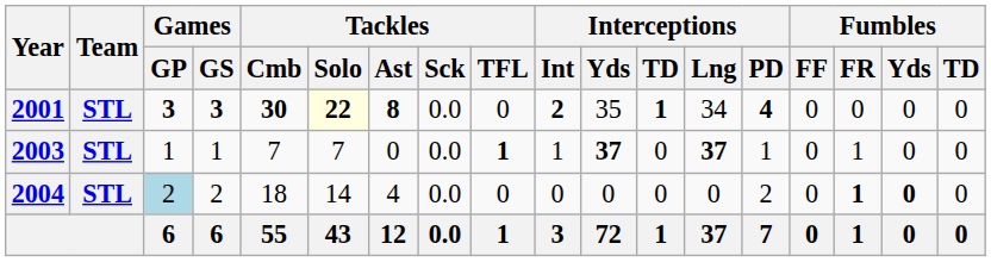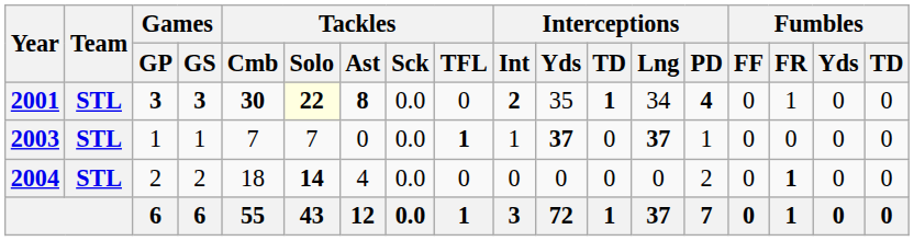2001 | Fumbles / FR: 0 -> 1
2003 | Fumbles / FR: 1 -> 0
2004 | Games / GP: lightblue background -> no background
2004 | Tackles / Solo: normal -> bold
2004 | Fumbles / Yds: bold -> normal
